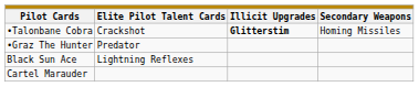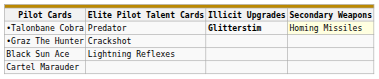•Talonbane Cobra | column 2: Crackshot -> Predator
•Talonbane Cobra | column 4: no background -> lightyellow background
•Graz The Hunter | column 2: Predator -> Crackshot
